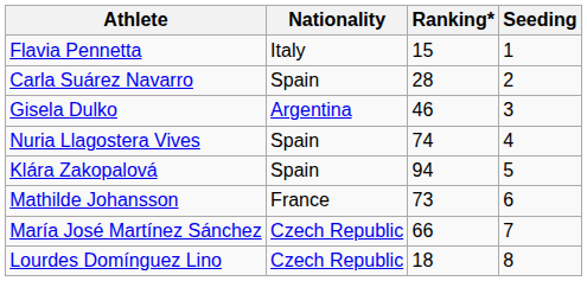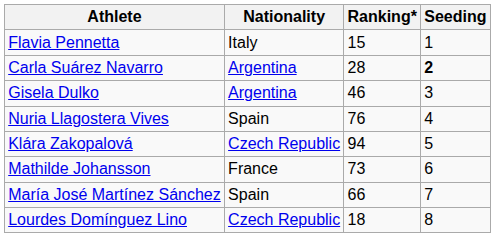Carla Suárez Navarro | Nationality: Spain -> Argentina
Carla Suárez Navarro | Seeding: normal -> bold
Nuria Llagostera Vives | Ranking*: 74 -> 76
Klára Zakopalová | Nationality: Spain -> Czech Republic
María José Martínez Sánchez | Nationality: Czech Republic -> Spain
